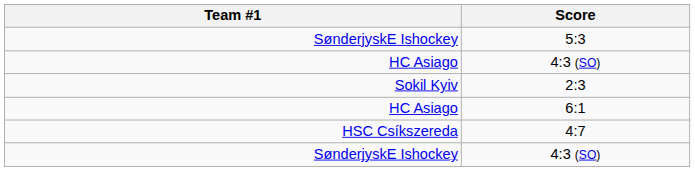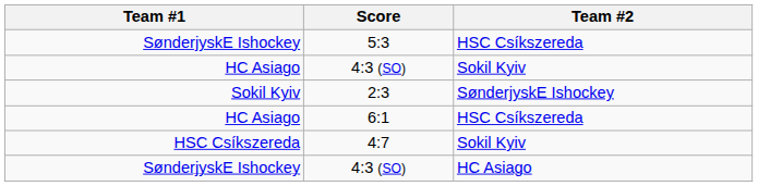+ column: Team #2 | HSC Csíkszereda | Sokil Kyiv | SønderjyskE Ishockey | HSC Csíkszereda | Sokil Kyiv | HC Asiago
